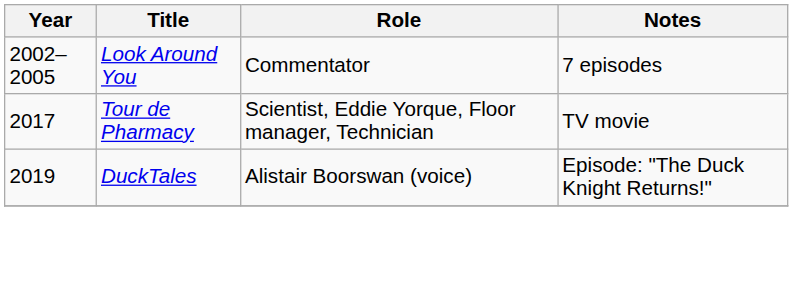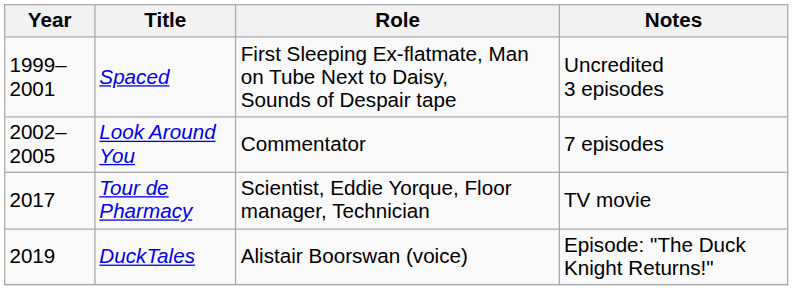+ row: 1999–2001 | Spaced | First Sleeping Ex-flatmate, Man on Tube Next to Daisy, Sounds of Despair tape | Uncredited 3 episodes
